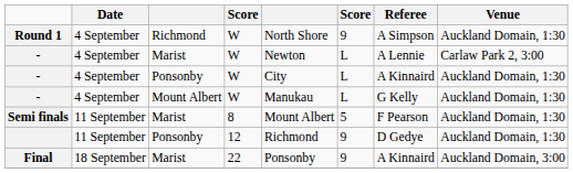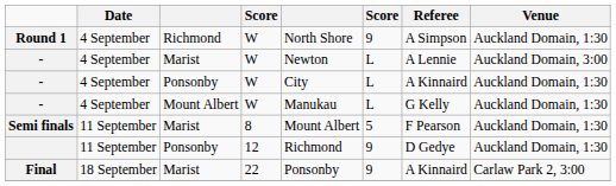- / Marist | Venue: Carlaw Park 2, 3:00 -> Auckland Domain, 3:00
Final | Venue: Auckland Domain, 3:00 -> Carlaw Park 2, 3:00
